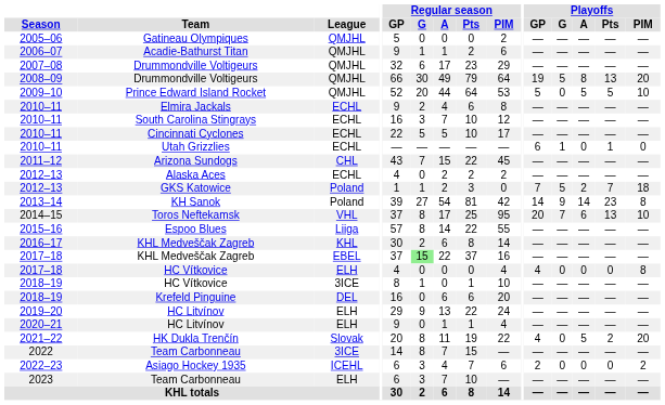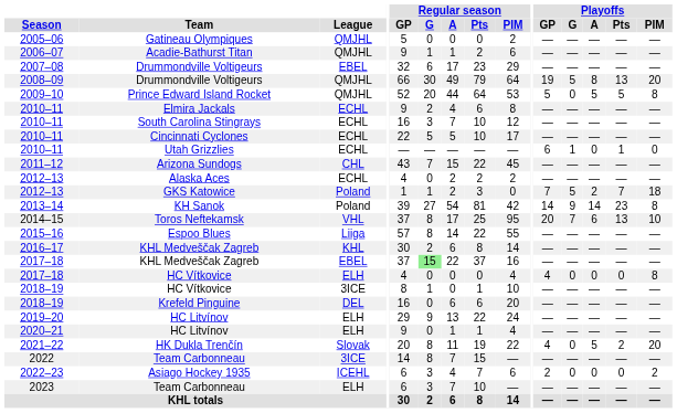2007–08 / Drummondville Voltigeurs | League: QMJHL -> EBEL
Prince Edward Island Rocket | Playoffs / PIM: 10 -> 8
